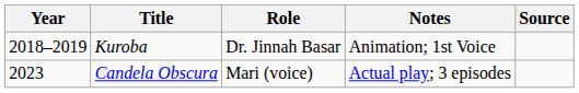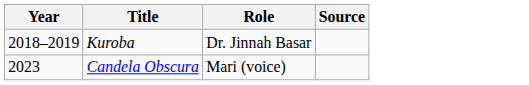- column: Notes | Animation; 1st Voice | Actual play; 3 episodes
